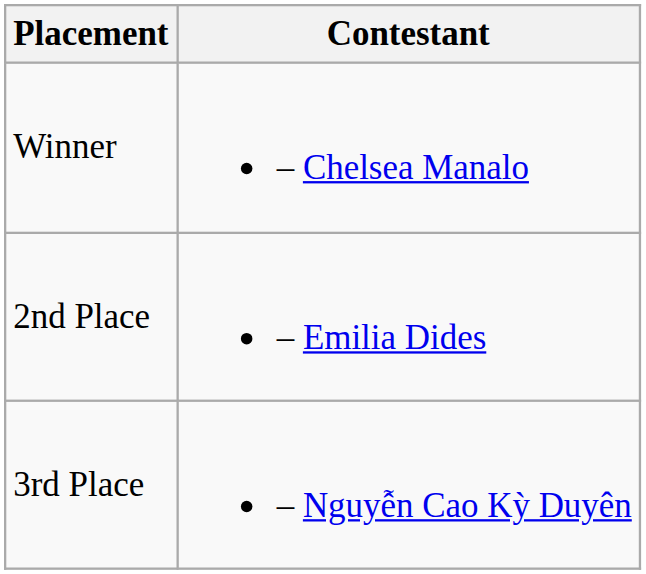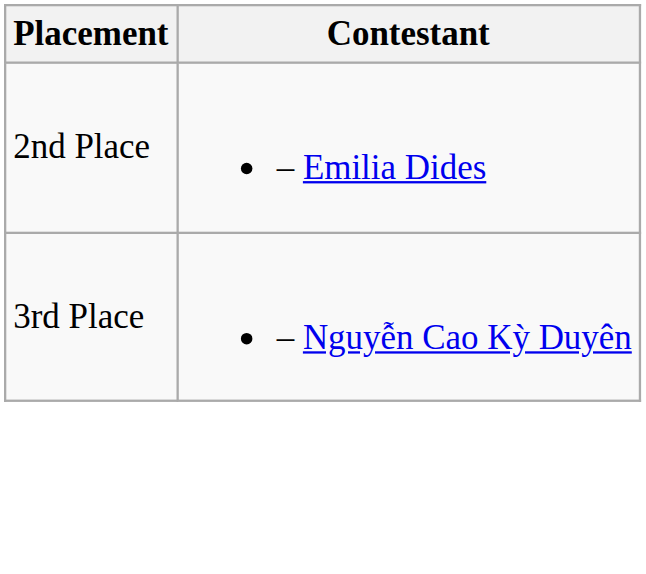- row: Winner | – Chelsea Manalo
